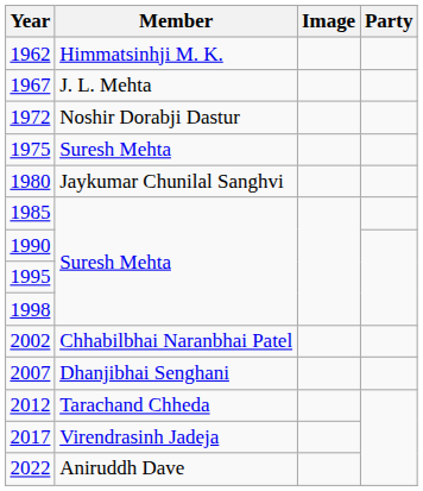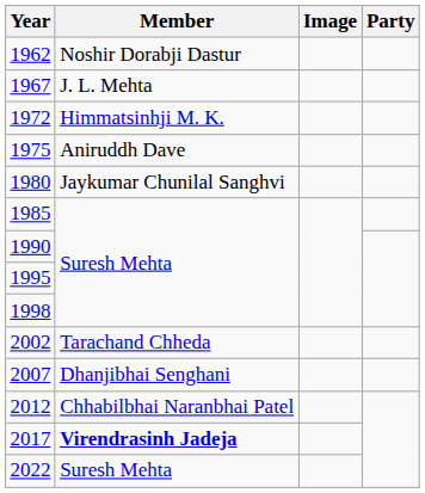1962 | Member: Himmatsinhji M. K. -> Noshir Dorabji Dastur
1972 | Member: Noshir Dorabji Dastur -> Himmatsinhji M. K.
1975 | Member: Suresh Mehta -> Aniruddh Dave
2002 | Member: Chhabilbhai Naranbhai Patel -> Tarachand Chheda
2012 | Member: Tarachand Chheda -> Chhabilbhai Naranbhai Patel
2017 | Member: normal -> bold
2022 | Member: Aniruddh Dave -> Suresh Mehta
